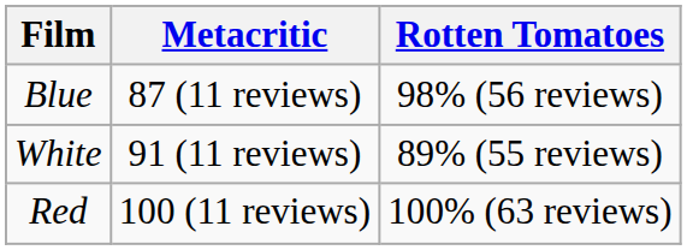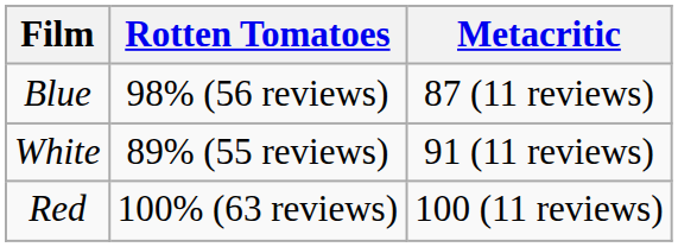columns swapped: Rotten Tomatoes <-> Metacritic
